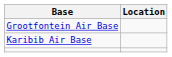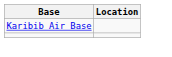- row: Grootfontein Air Base
